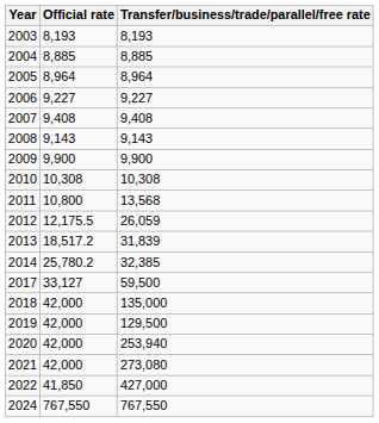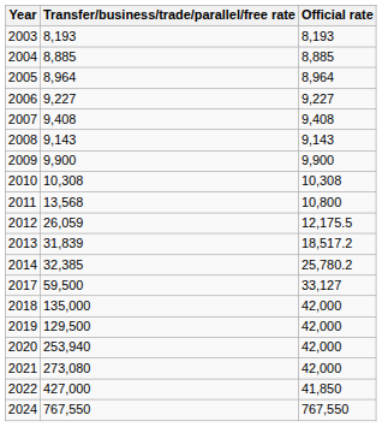columns swapped: Official rate <-> Transfer/business/trade/parallel/free rate
